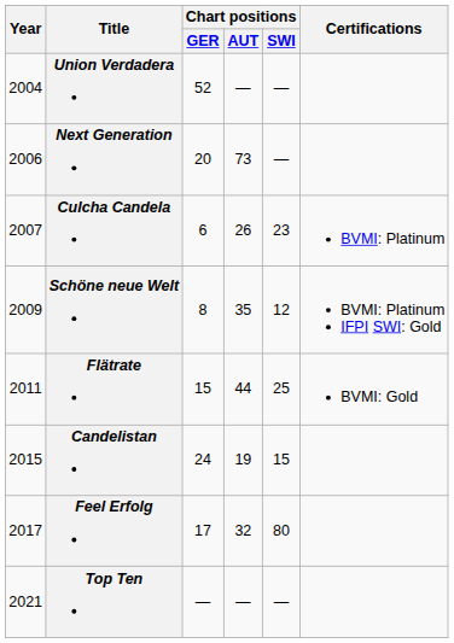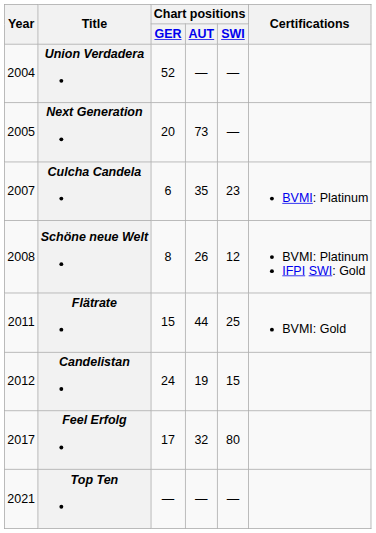Next Generation | Year: 2006 -> 2005
Culcha Candela | Chart positions / AUT: 26 -> 35
Schöne neue Welt | Year: 2009 -> 2008
Schöne neue Welt | Chart positions / AUT: 35 -> 26
Candelistan | Year: 2015 -> 2012
